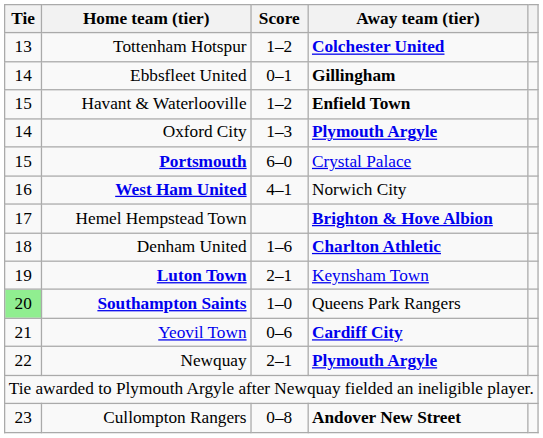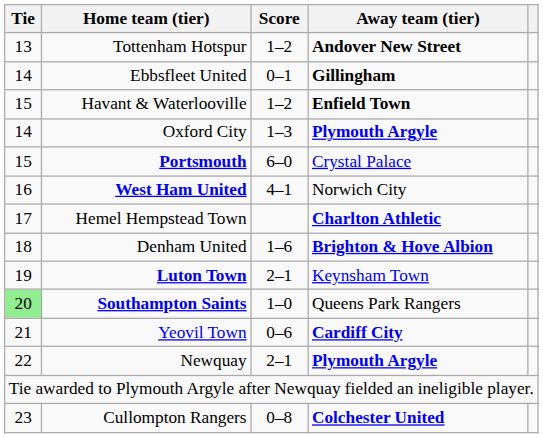Tottenham Hotspur | Away team (tier): Colchester United -> Andover New Street
Hemel Hempstead Town | Away team (tier): Brighton & Hove Albion -> Charlton Athletic
Denham United | Away team (tier): Charlton Athletic -> Brighton & Hove Albion
Cullompton Rangers | Away team (tier): Andover New Street -> Colchester United
